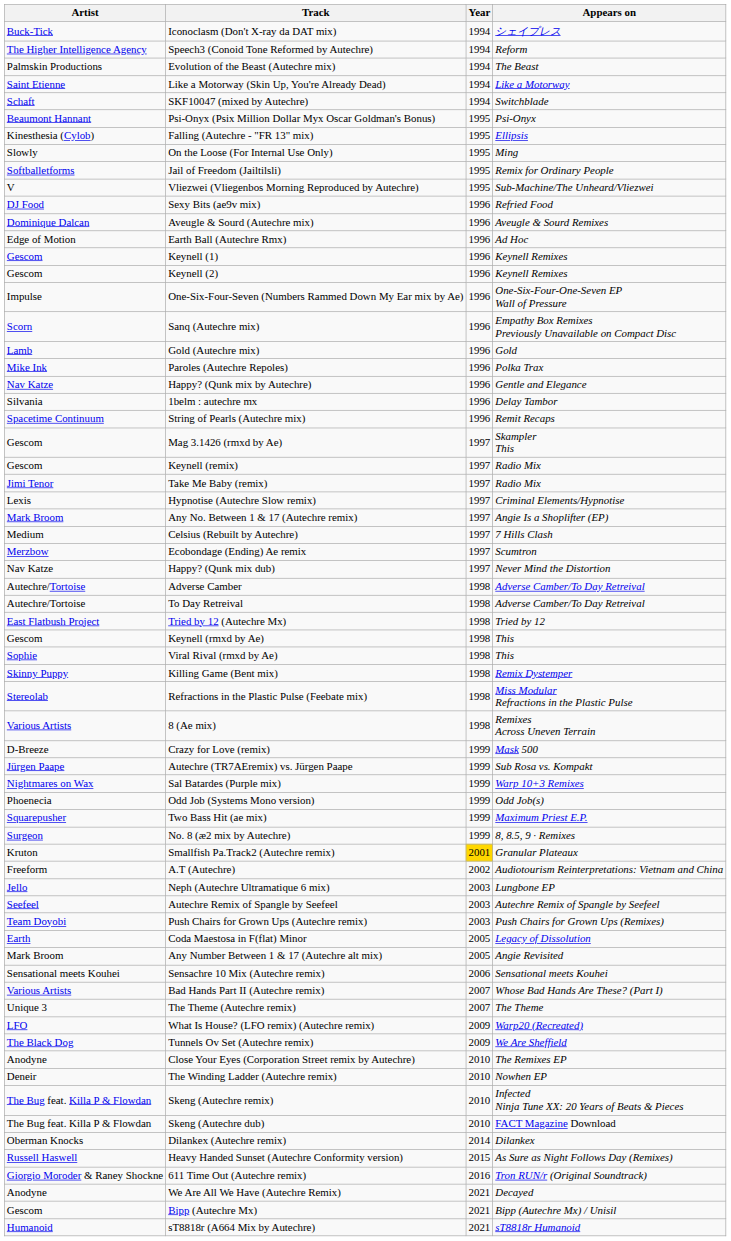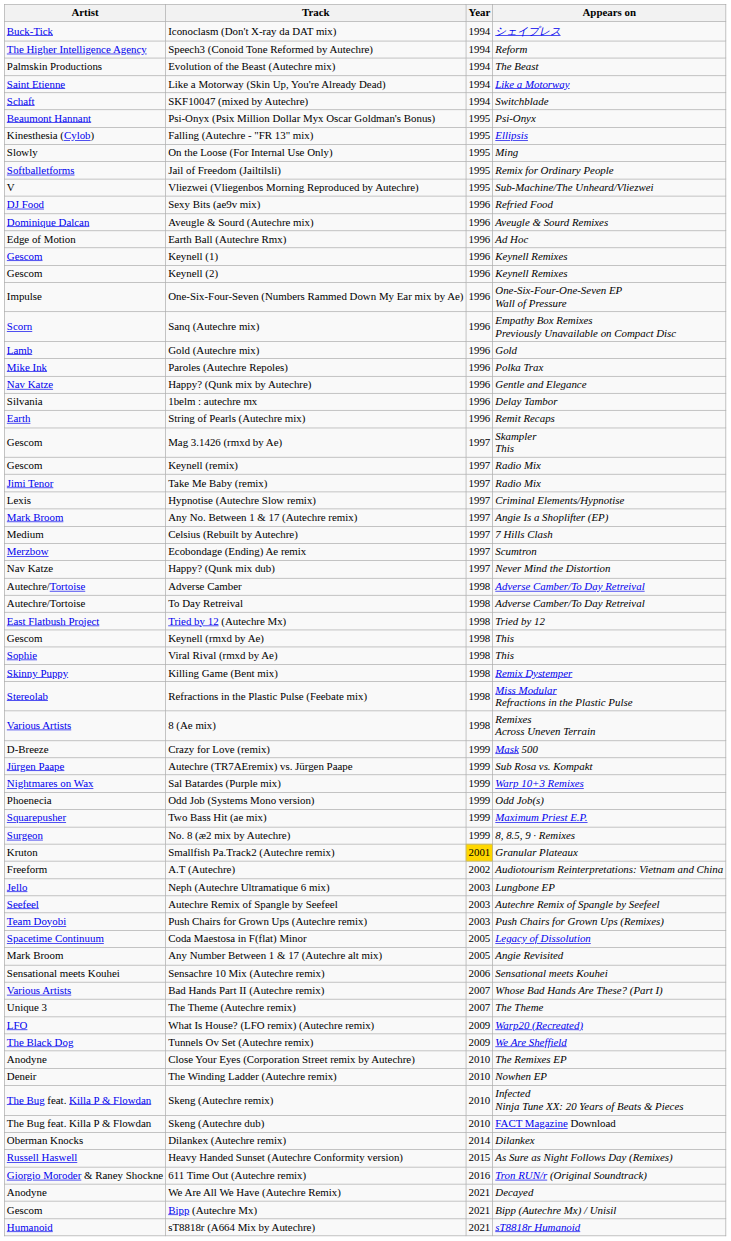String of Pearls (Autechre mix) | Artist: Spacetime Continuum -> Earth
Coda Maestosa in F(flat) Minor | Artist: Earth -> Spacetime Continuum
